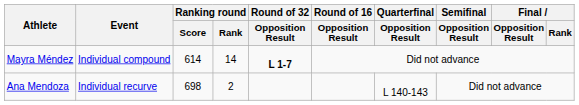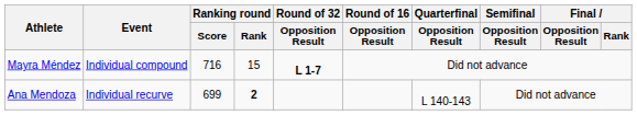Mayra Méndez | Ranking round / Score: 614 -> 716
Mayra Méndez | Ranking round / Rank: 14 -> 15
Ana Mendoza | Ranking round / Score: 698 -> 699
Ana Mendoza | Ranking round / Rank: normal -> bold
